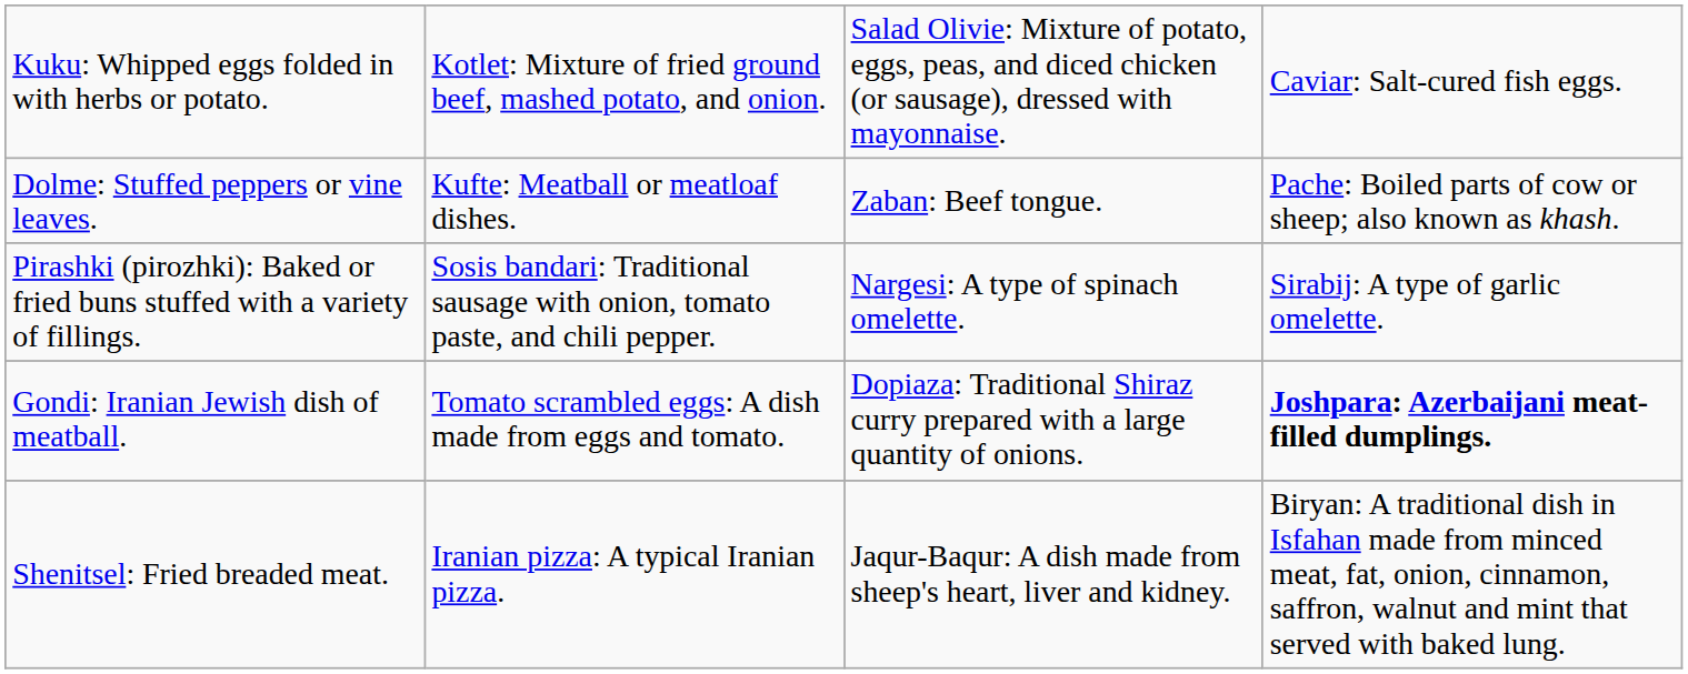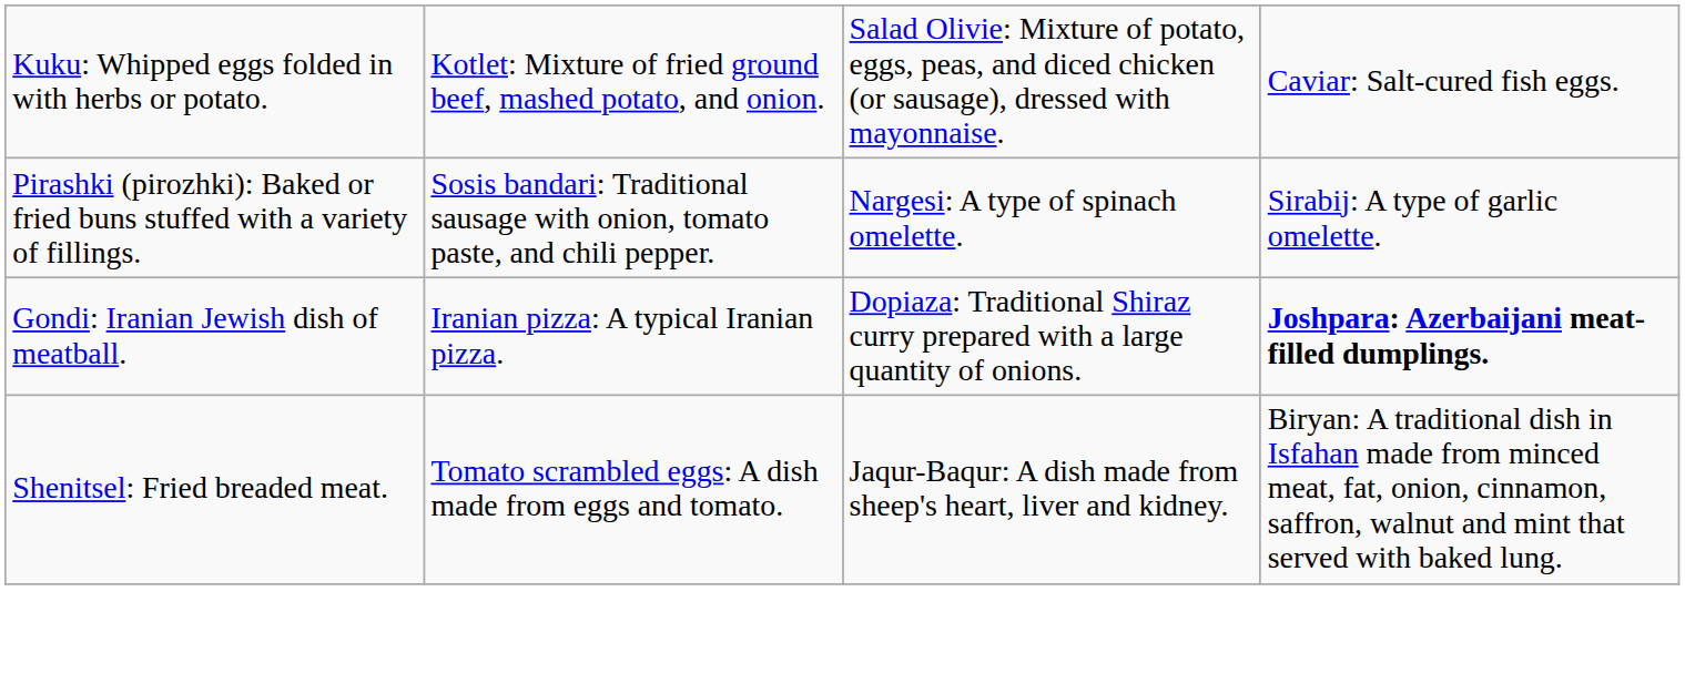- row: Dolme: Stuffed peppers or vine leaves. | Kufte: Meatball or meatloaf dishes. | Zaban: Beef tongue. | Pache: Boiled parts of cow or sheep; also known as khash.
Gondi: Iranian Jewish dish of meatball. | column 2: Tomato scrambled eggs: A dish made from eggs and tomato. -> Iranian pizza: A typical Iranian pizza.
Shenitsel: Fried breaded meat. | column 2: Iranian pizza: A typical Iranian pizza. -> Tomato scrambled eggs: A dish made from eggs and tomato.
